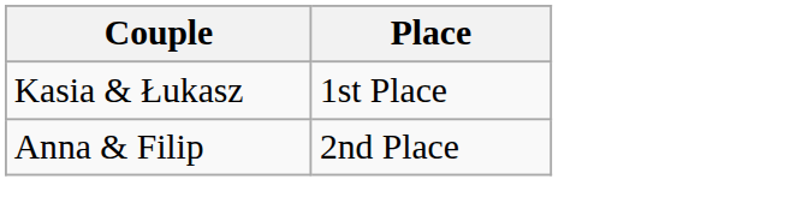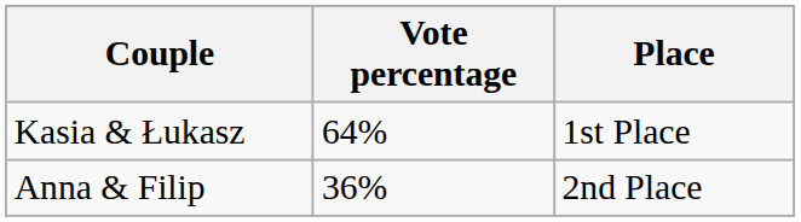+ column: Vote percentage | 64% | 36%
